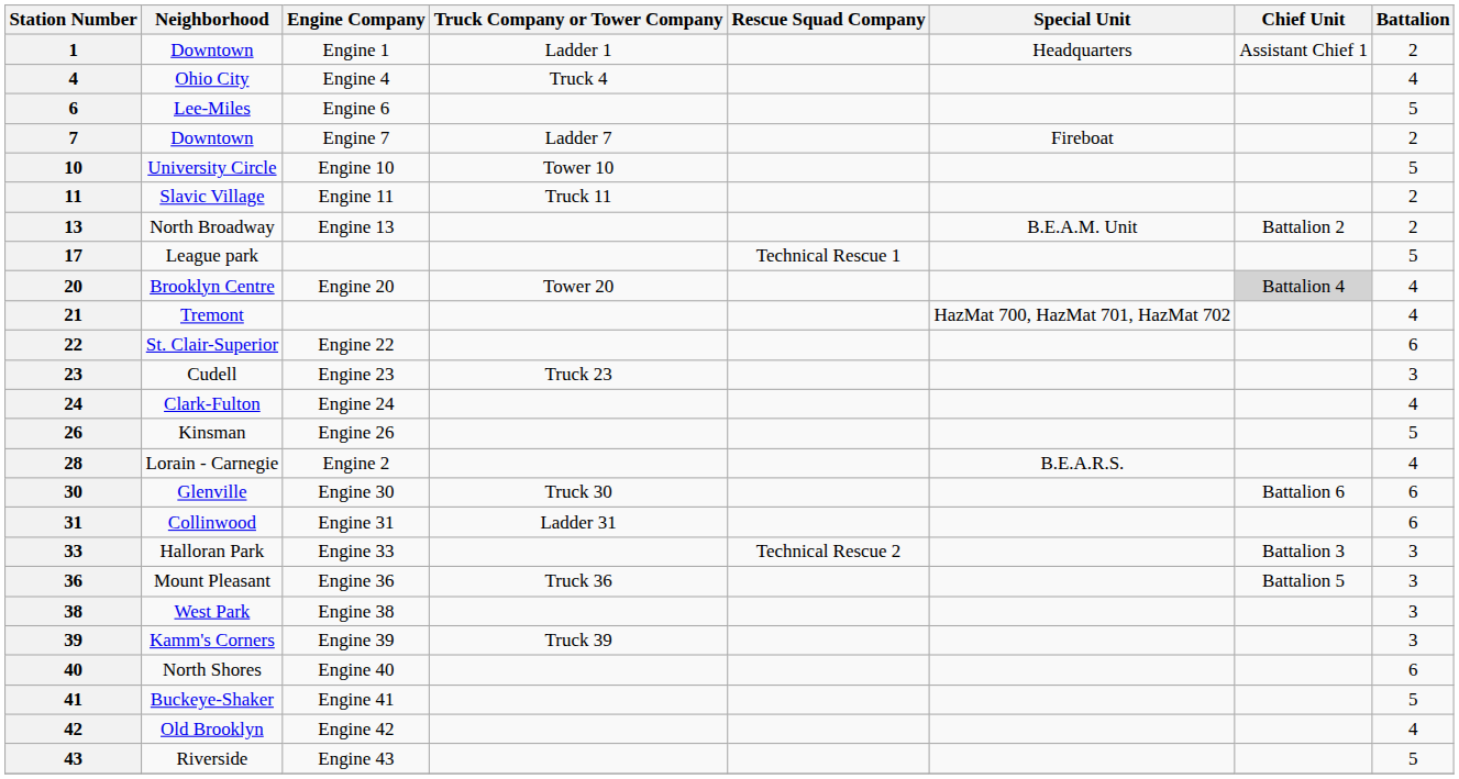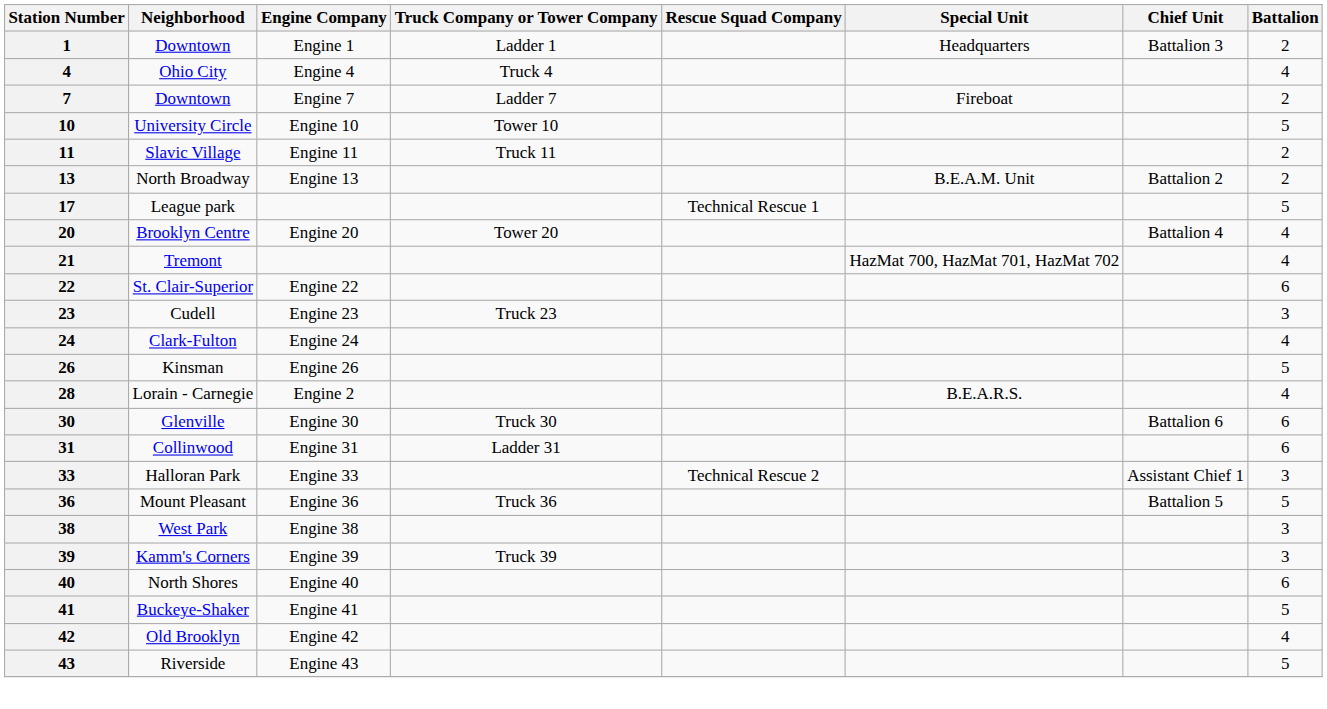Downtown / Engine 1 | Chief Unit: Assistant Chief 1 -> Battalion 3
- row: 6 | Lee-Miles | Engine 6 | 5
Brooklyn Centre | Chief Unit: lightgrey background -> no background
Halloran Park | Chief Unit: Battalion 3 -> Assistant Chief 1
Mount Pleasant | Battalion: 3 -> 5
